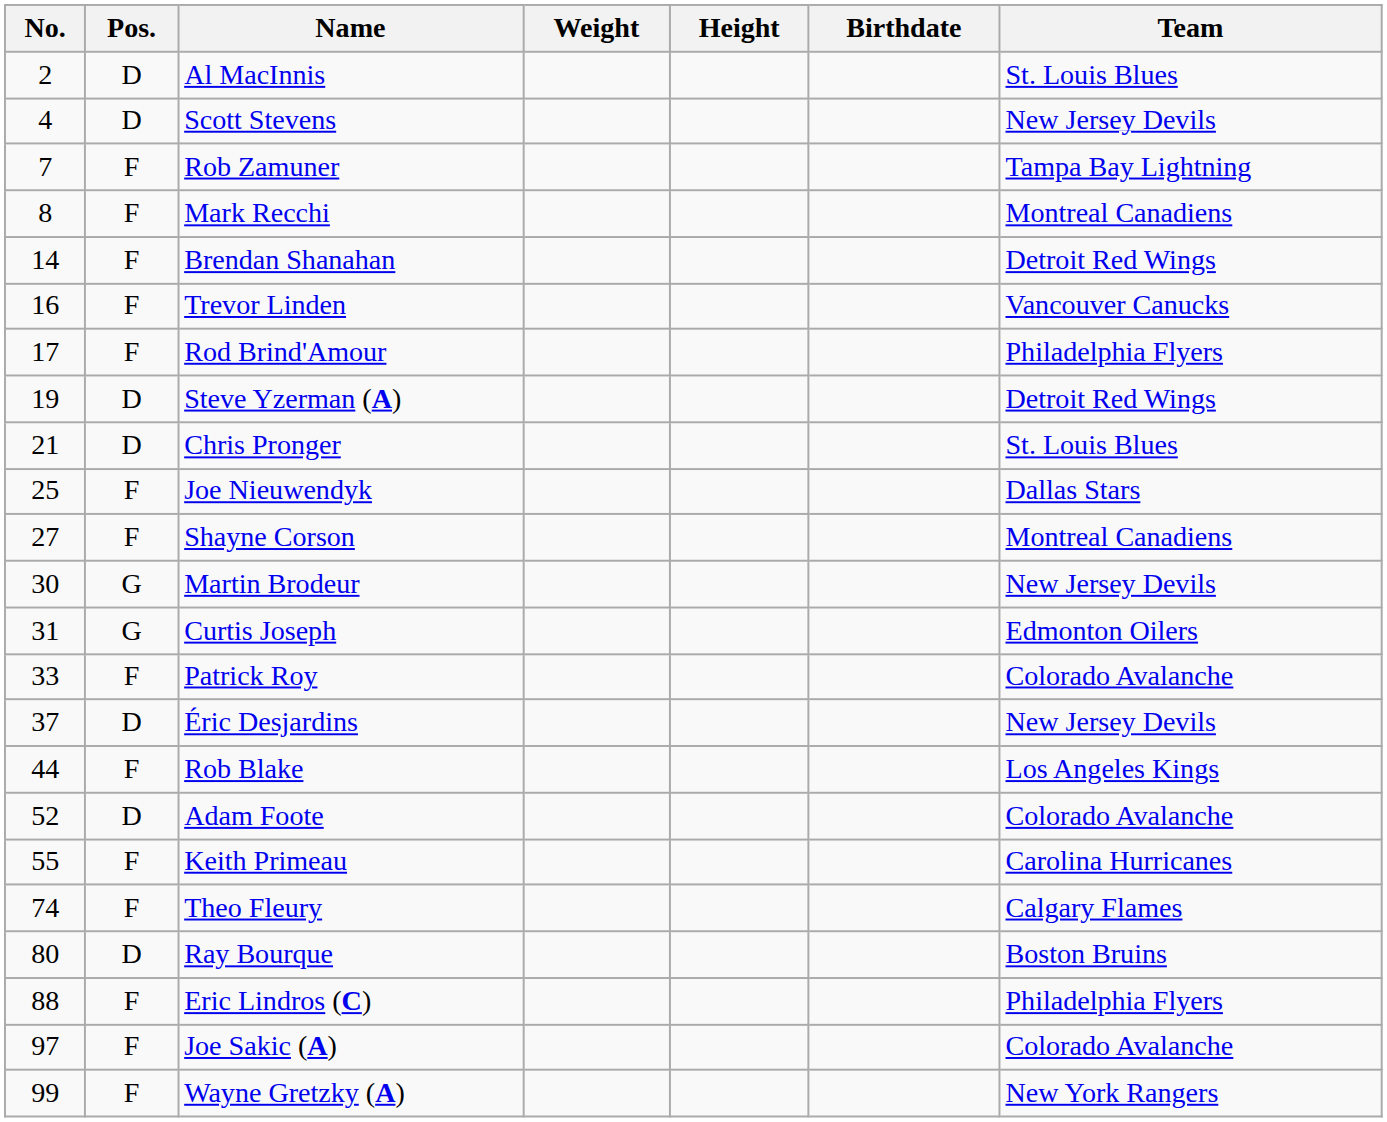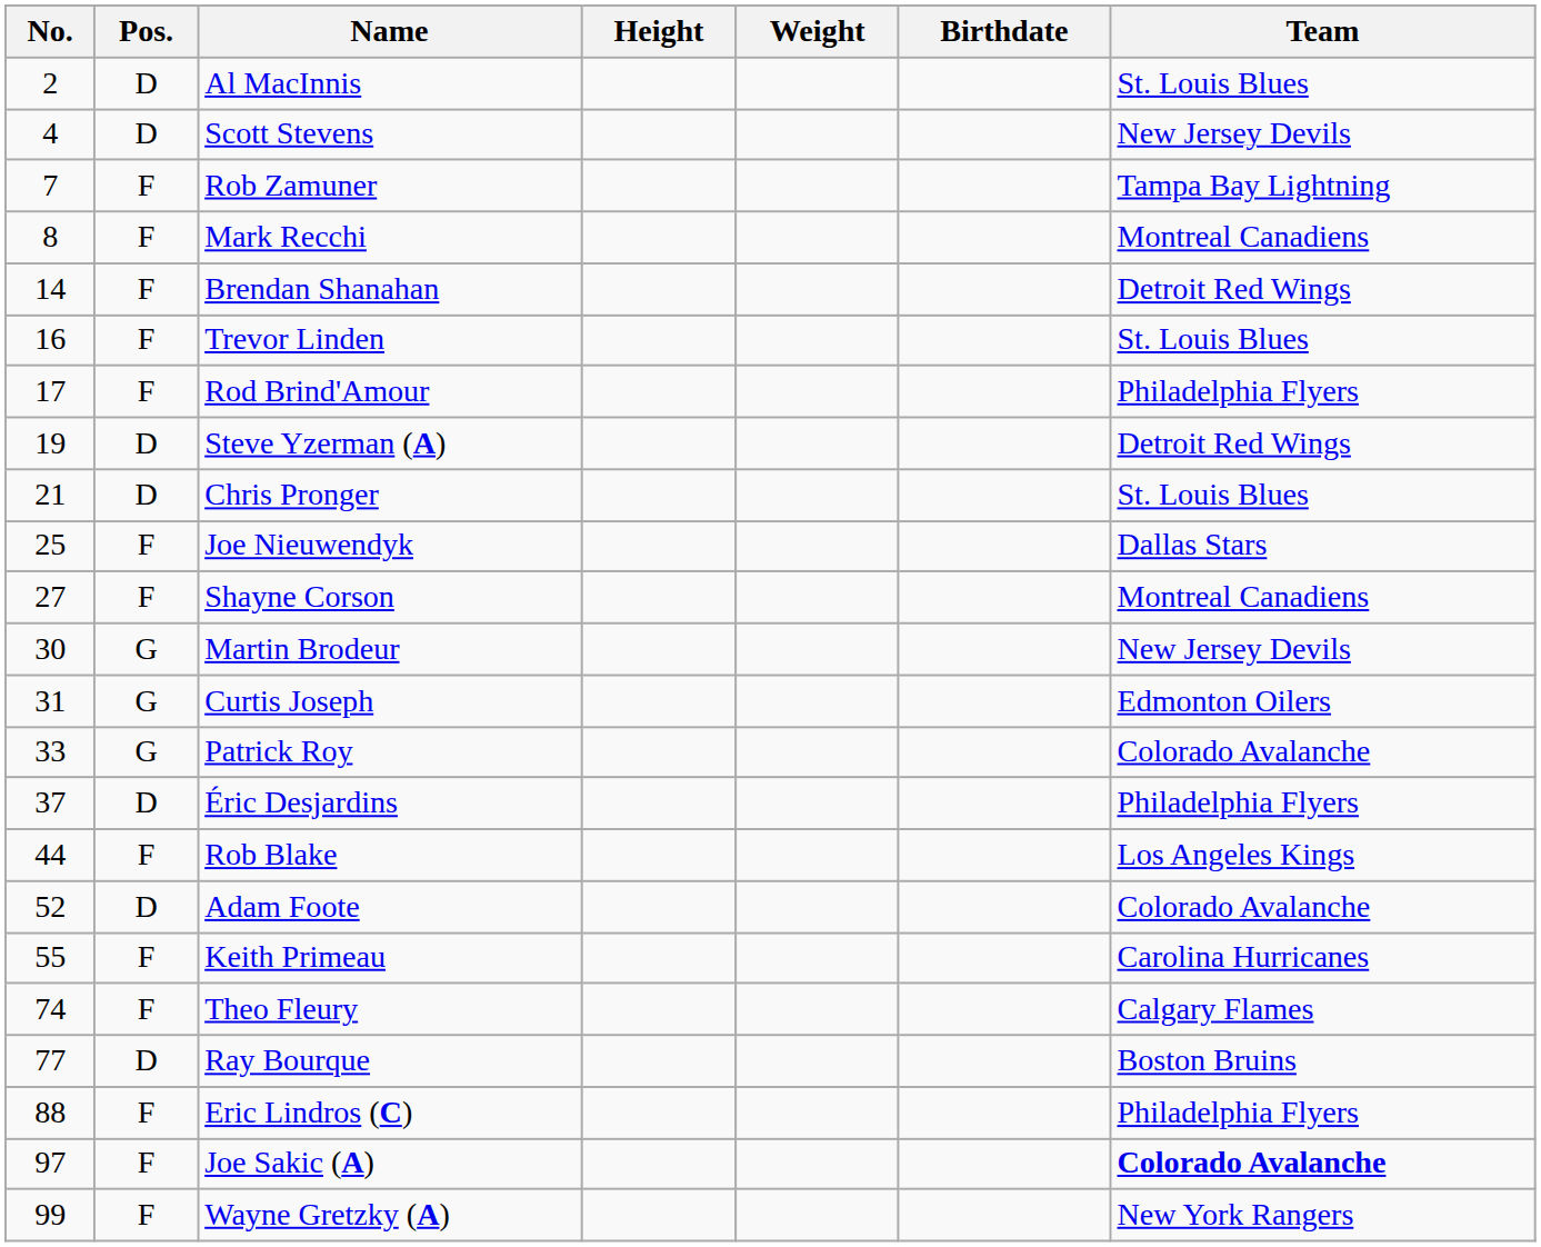columns swapped: Height <-> Weight
Trevor Linden | Team: Vancouver Canucks -> St. Louis Blues
Patrick Roy | Pos.: F -> G
Éric Desjardins | Team: New Jersey Devils -> Philadelphia Flyers
Ray Bourque | No.: 80 -> 77
Joe Sakic (A) | Team: normal -> bold
